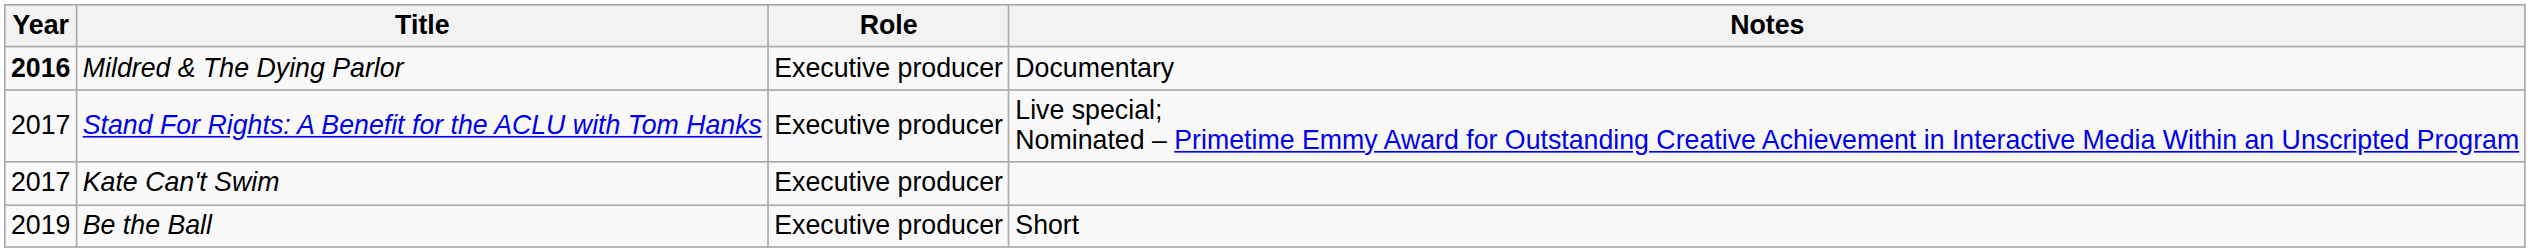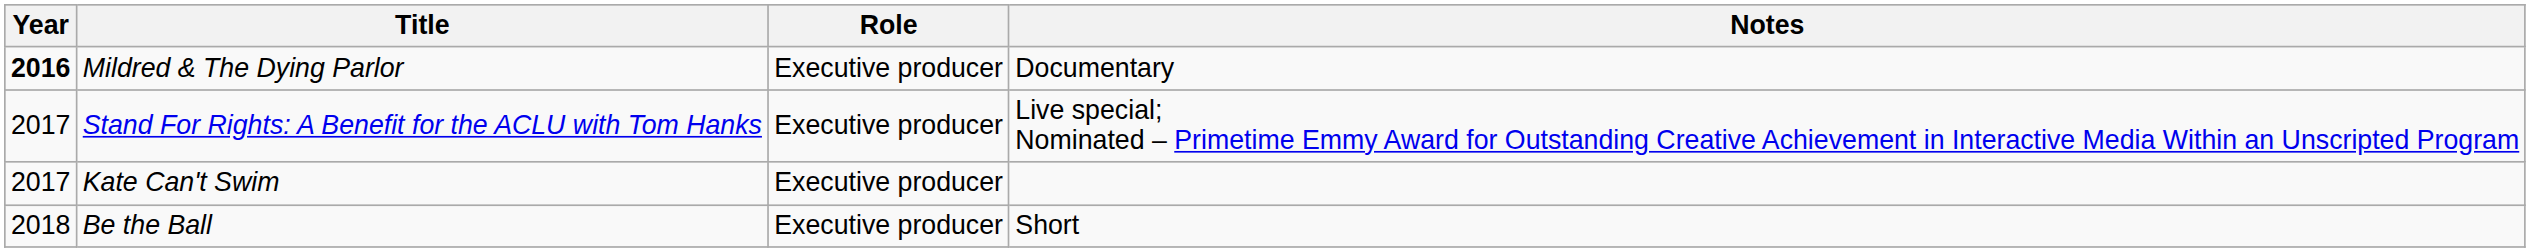Be the Ball | Year: 2019 -> 2018
